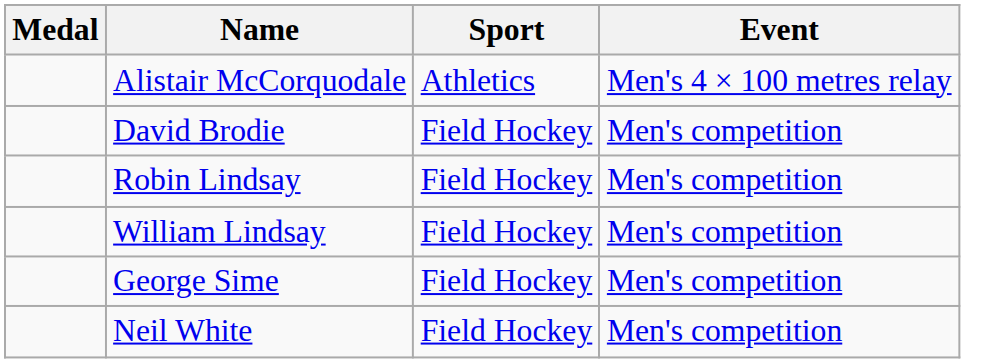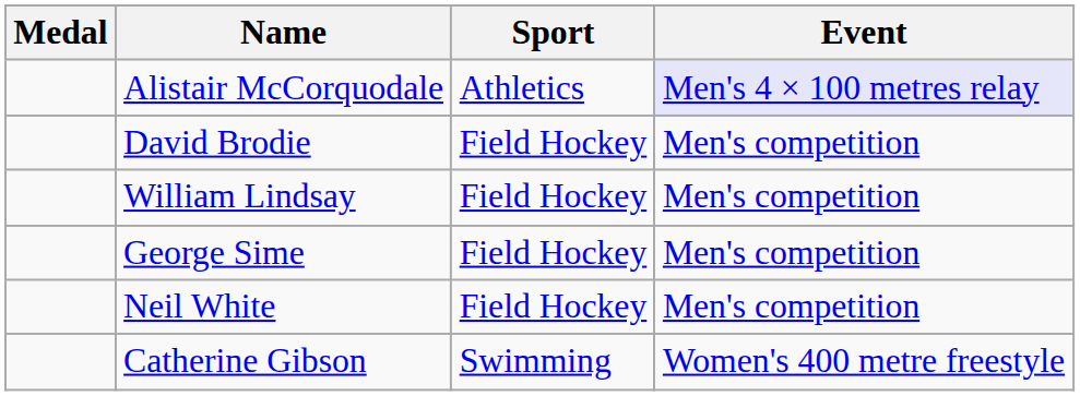Alistair McCorquodale | Event: no background -> lavender background
- row: Robin Lindsay | Field Hockey | Men's competition
+ row: Catherine Gibson | Swimming | Women's 400 metre freestyle
